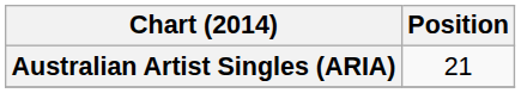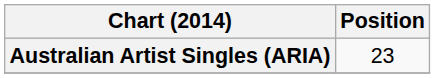Australian Artist Singles (ARIA) | Position: 21 -> 23
